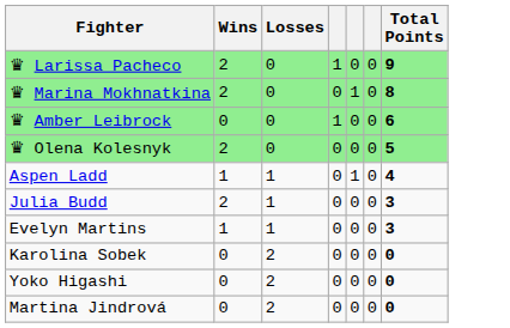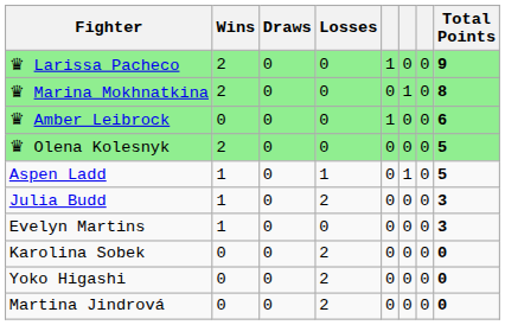+ column: Draws | 0 | 0 | 0 | 0 | 0 | 0 | 0 | 0 | 0 | 0
Aspen Ladd | Total Points: 4 -> 5
Julia Budd | Wins: 2 -> 1
Julia Budd | Losses: 1 -> 2
Evelyn Martins | Losses: 1 -> 0
